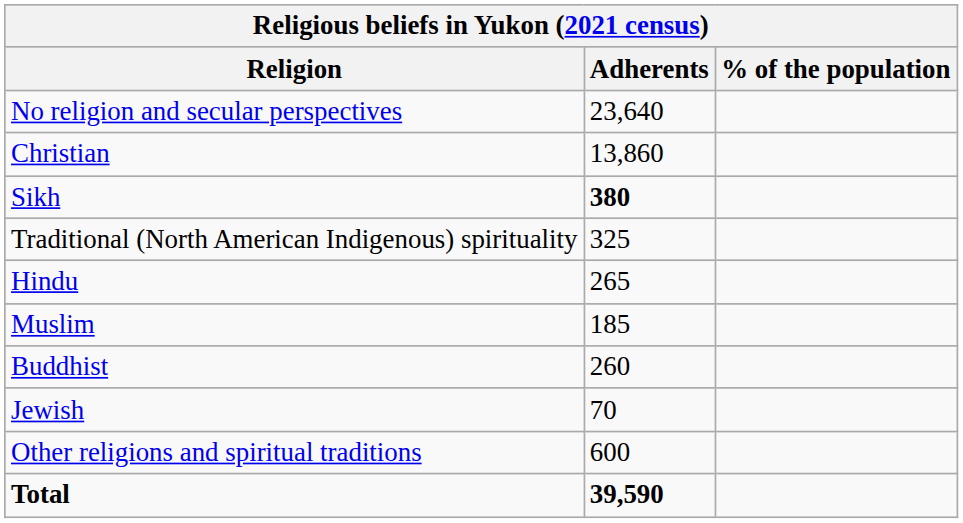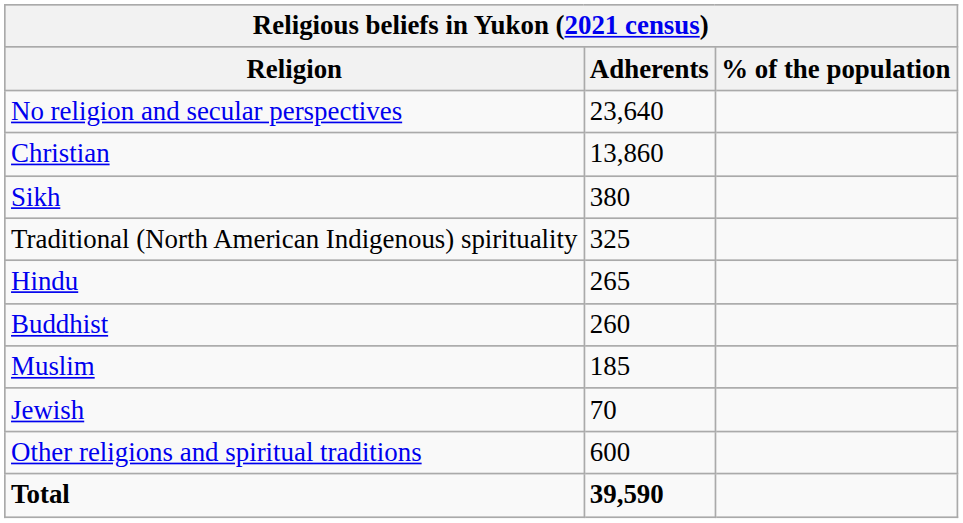Sikh | Adherents: bold -> normal
rows swapped: Buddhist <-> Muslim
